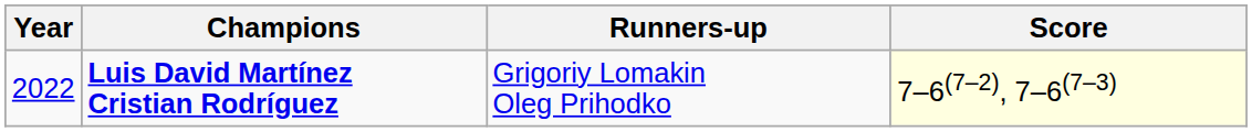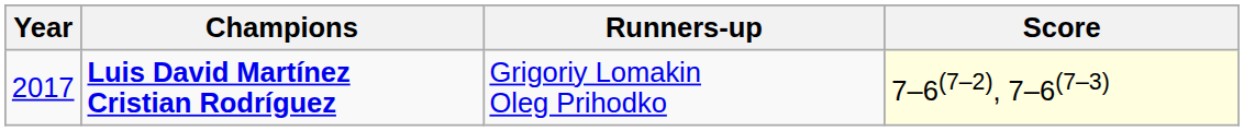Luis David Martínez Cristian Rodríguez | Year: 2022 -> 2017
